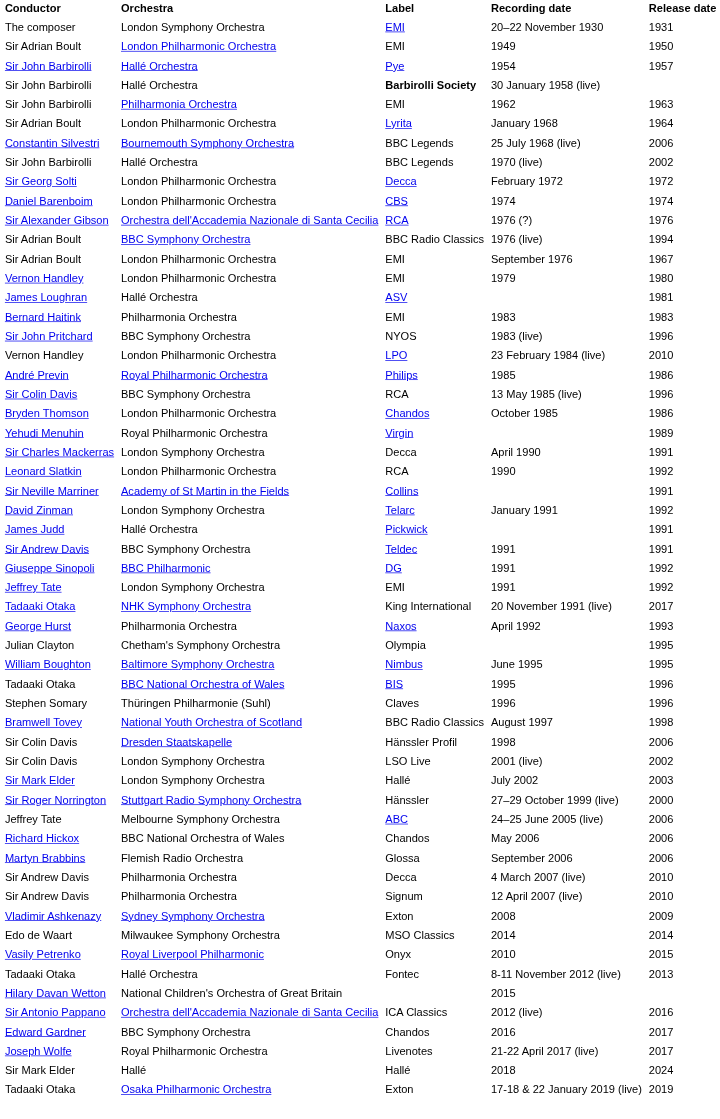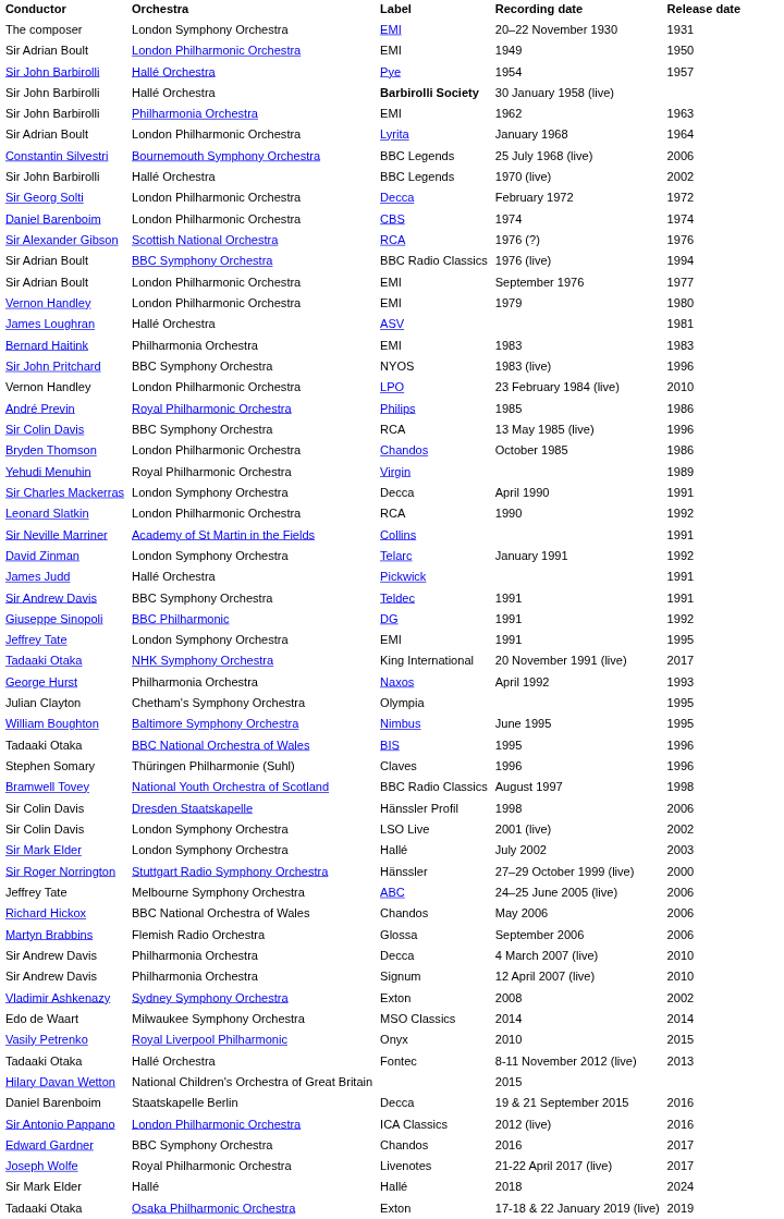1976 (?) | Orchestra: Orchestra dell'Accademia Nazionale di Santa Cecilia -> Scottish National Orchestra
September 1976 | Release date: 1967 -> 1977
Jeffrey Tate / 1991 | Release date: 1992 -> 1995
2008 | Release date: 2009 -> 2002
+ row: Daniel Barenboim | Staatskapelle Berlin | Decca | 19 & 21 September 2015 | 2016
2012 (live) | Orchestra: Orchestra dell'Accademia Nazionale di Santa Cecilia -> London Philharmonic Orchestra
